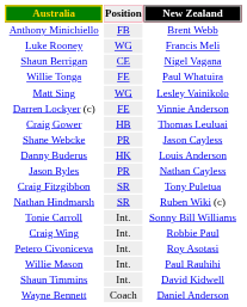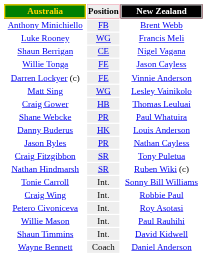Willie Tonga | New Zealand: Paul Whatuira -> Jason Cayless
rows swapped: Matt Sing <-> Darren Lockyer (c)
Shane Webcke | New Zealand: Jason Cayless -> Paul Whatuira
